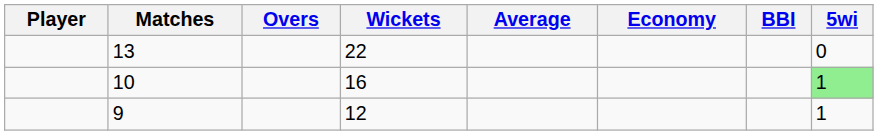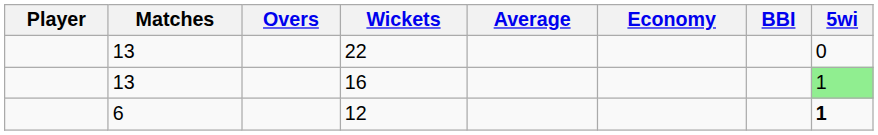16 | Matches: 10 -> 13
12 | Matches: 9 -> 6
12 | 5wi: normal -> bold
